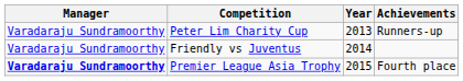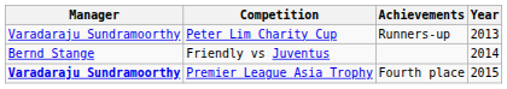columns swapped: Year <-> Achievements
Friendly vs Juventus | Manager: Varadaraju Sundramoorthy -> Bernd Stange
